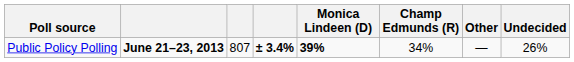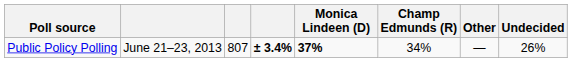Public Policy Polling | column 2: bold -> normal
Public Policy Polling | Monica Lindeen (D): 39% -> 37%
